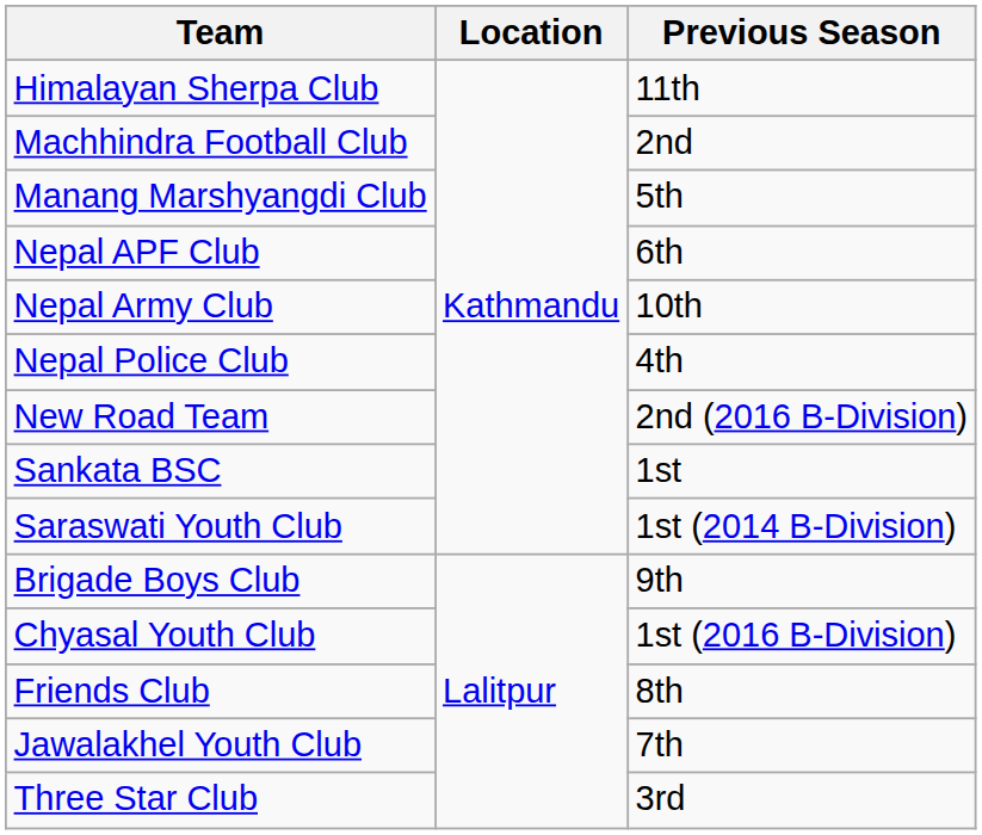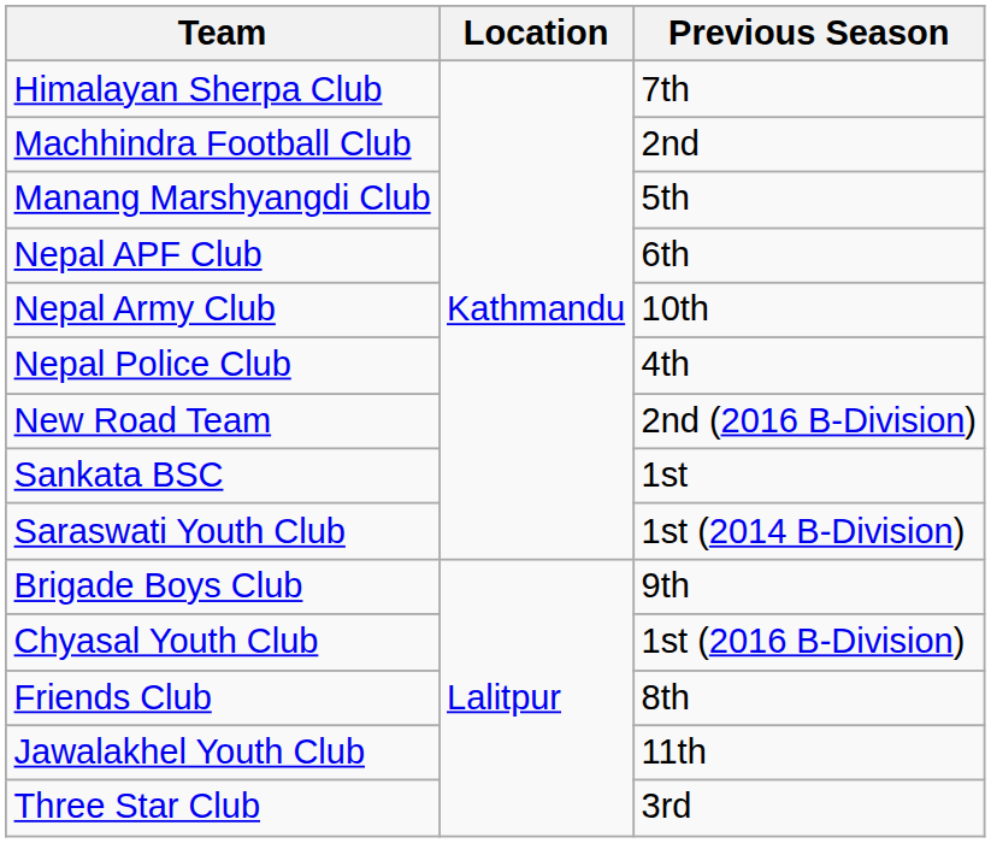Himalayan Sherpa Club | Previous Season: 11th -> 7th
Jawalakhel Youth Club | Previous Season: 7th -> 11th
